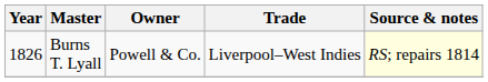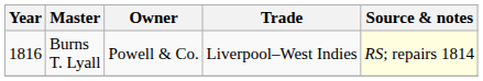Burns T. Lyall | Year: 1826 -> 1816
